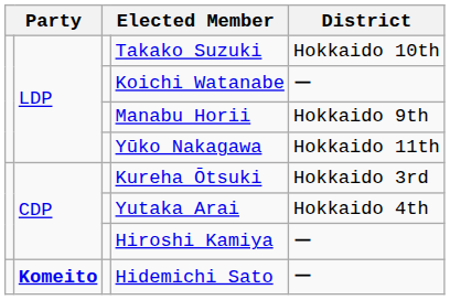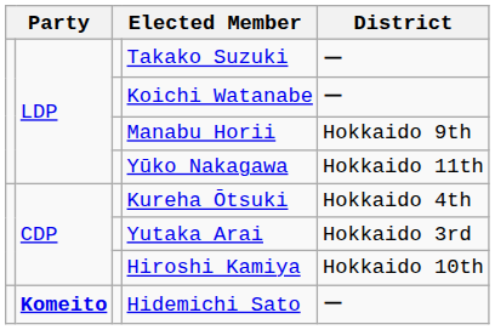Takako Suzuki | District: Hokkaido 10th -> ー
Kureha Ōtsuki | District: Hokkaido 3rd -> Hokkaido 4th
Yutaka Arai | District: Hokkaido 4th -> Hokkaido 3rd
Hiroshi Kamiya | District: ー -> Hokkaido 10th
